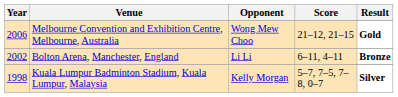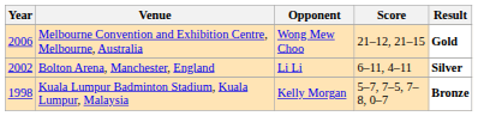Bolton Arena, Manchester, England | Result: Bronze -> Silver
Kuala Lumpur Badminton Stadium, Kuala Lumpur, Malaysia | Result: Silver -> Bronze
